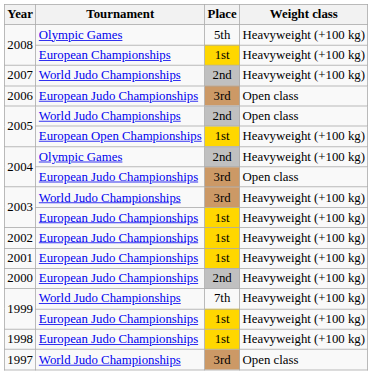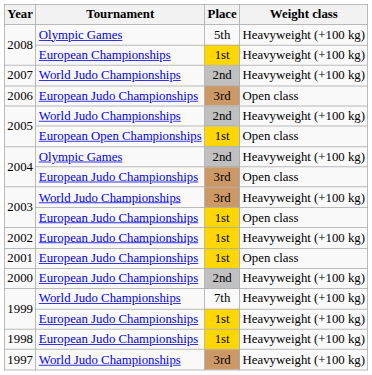2005 / World Judo Championships | Weight class: Open class -> Heavyweight (+100 kg)
2005 / European Open Championships | Weight class: Heavyweight (+100 kg) -> Open class
2003 / European Judo Championships | Weight class: Heavyweight (+100 kg) -> Open class
2001 | Weight class: Heavyweight (+100 kg) -> Open class
1997 | Weight class: Open class -> Heavyweight (+100 kg)
